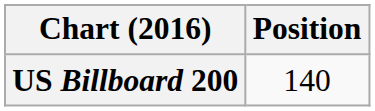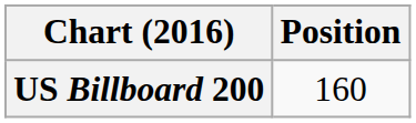US Billboard 200 | Position: 140 -> 160
